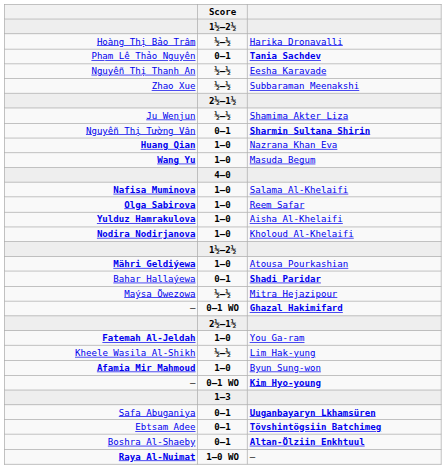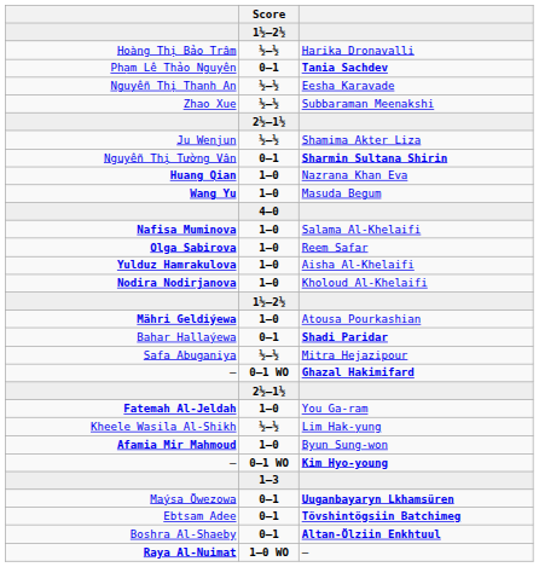Mitra Hejazipour | column 1: Maýsa Öwezowa -> Safa Abuganiya
Uuganbayaryn Lkhamsüren | column 1: Safa Abuganiya -> Maýsa Öwezowa
